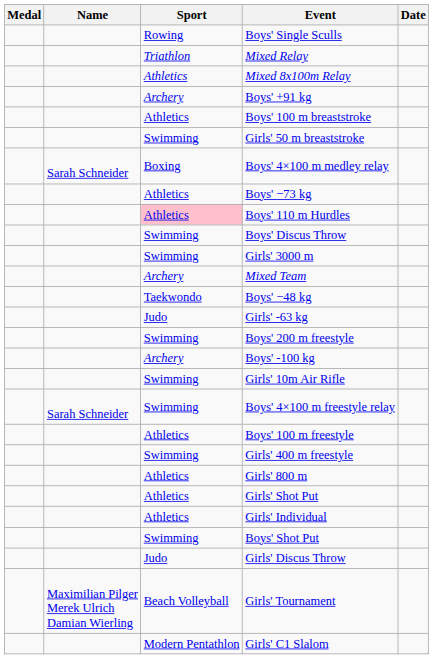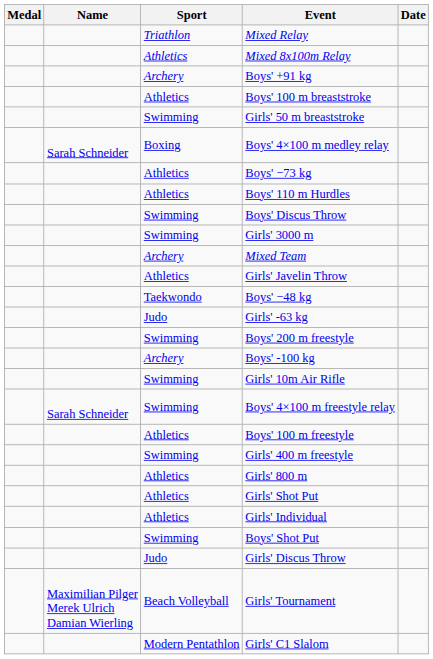- row: Rowing | Boys' Single Sculls
Boys' 110 m Hurdles | Sport: pink background -> no background
+ row: Athletics | Girls' Javelin Throw
